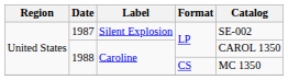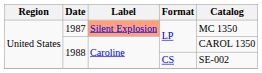1987 | Label: no background -> lightsalmon background
1987 | Catalog: SE-002 -> MC 1350
1988 / CS | Catalog: MC 1350 -> SE-002
